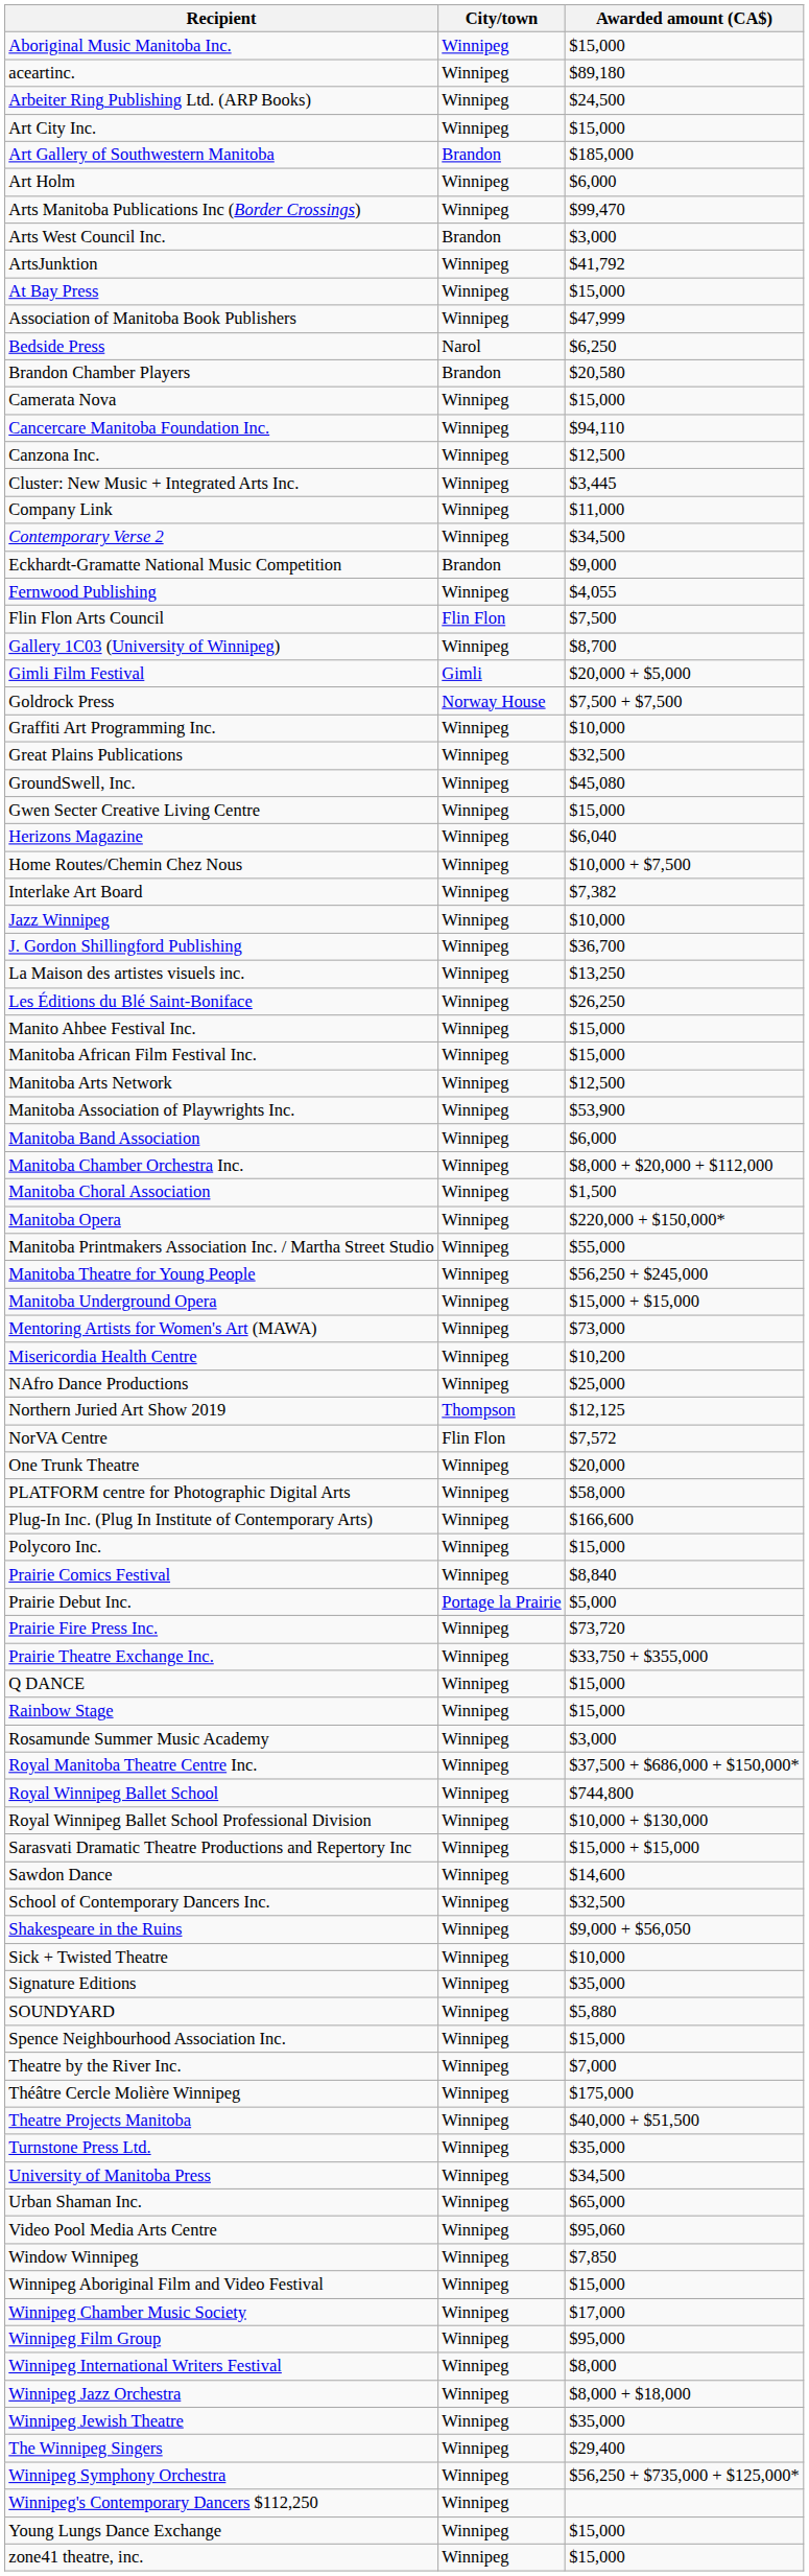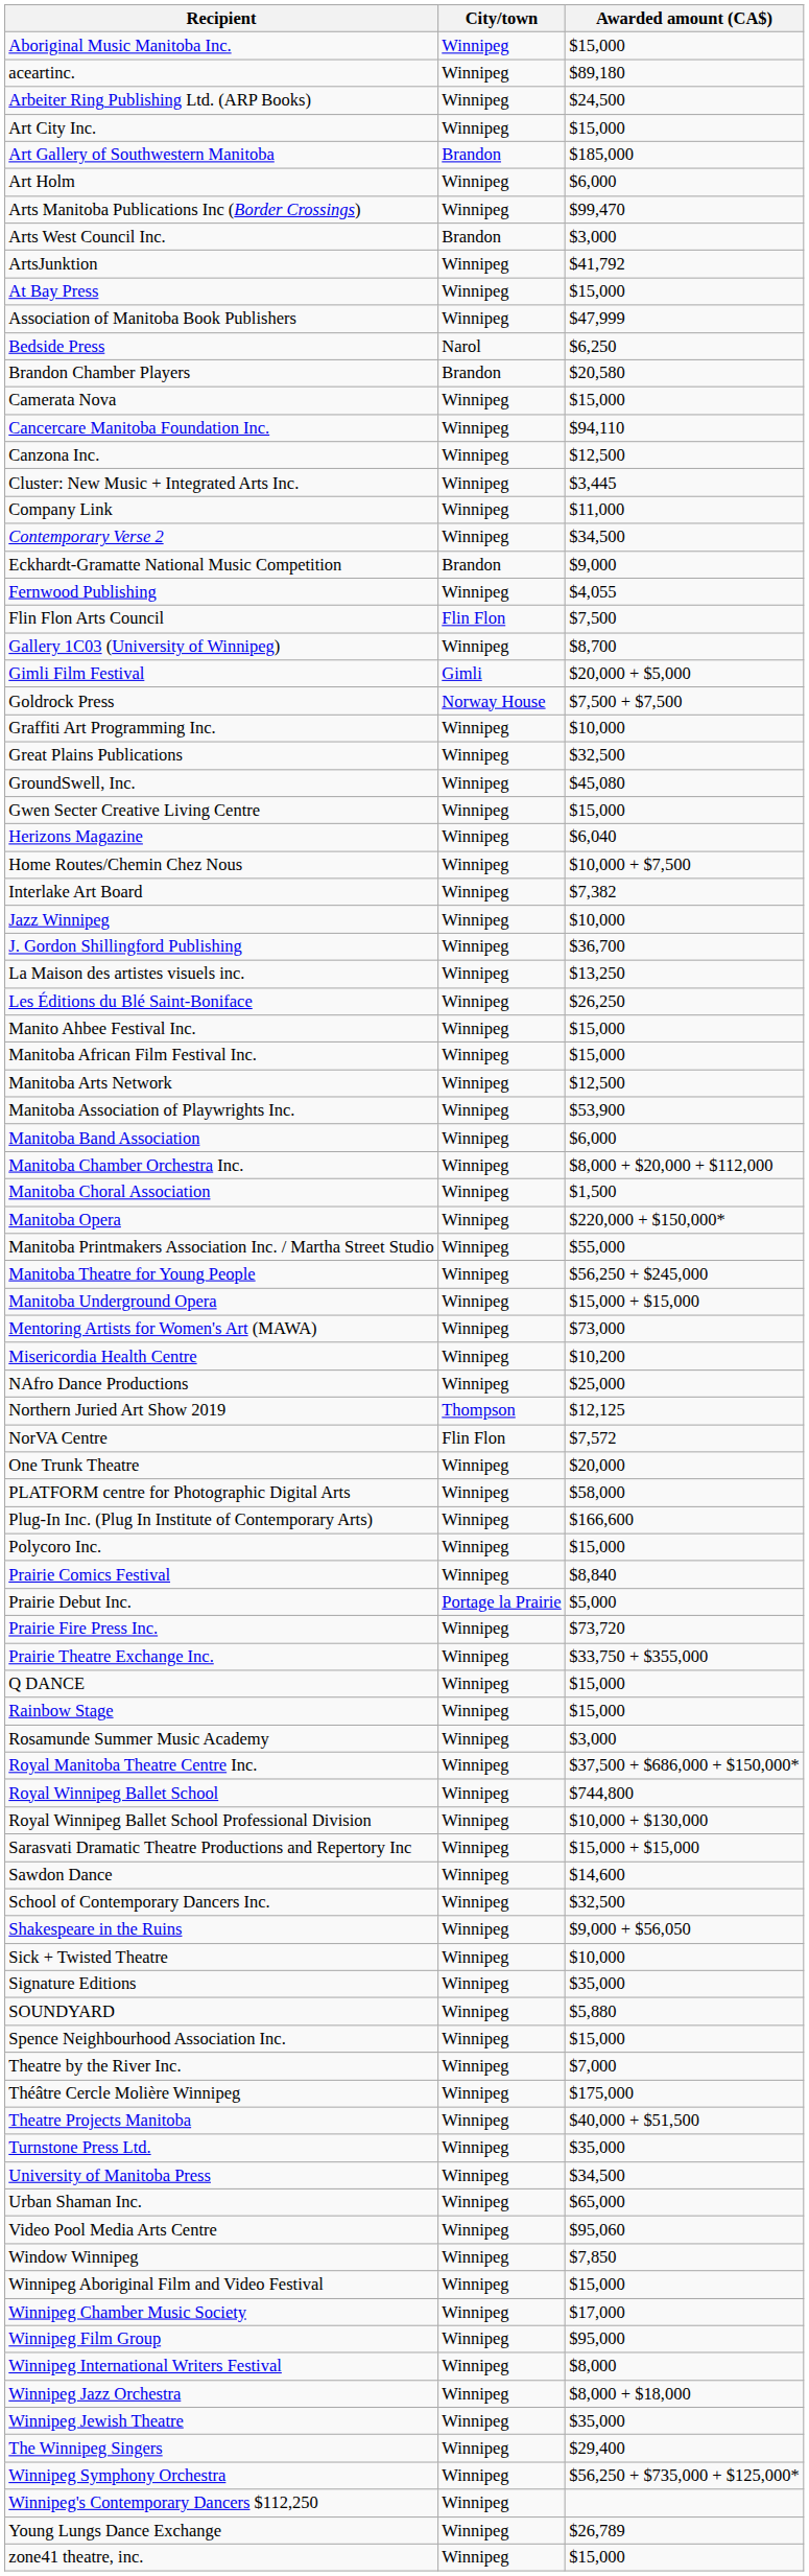Young Lungs Dance Exchange | Awarded amount (CA$): $15,000 -> $26,789
